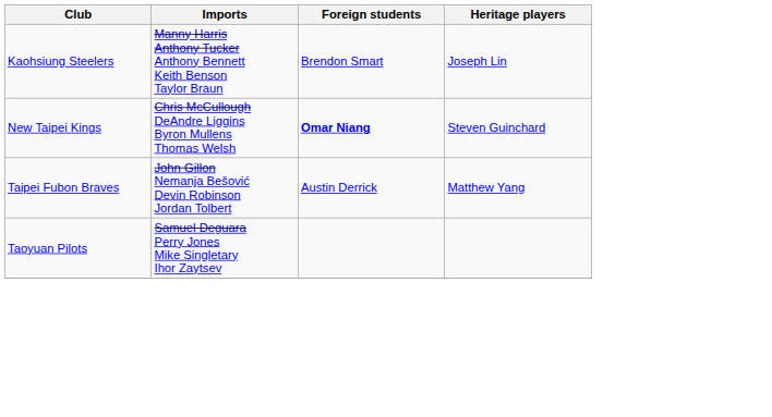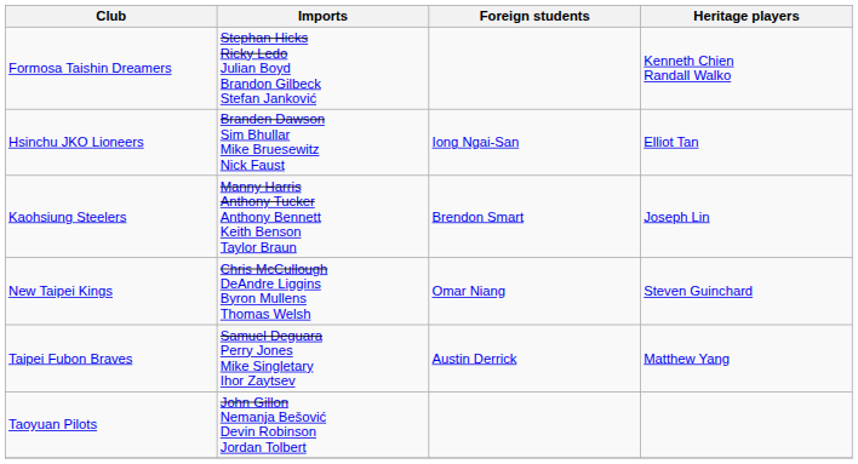+ row: Formosa Taishin Dreamers | Stephan Hicks Ricky Ledo Julian Boyd Brandon Gilbeck Stefan Janković | Kenneth Chien Randall Walko
+ row: Hsinchu JKO Lioneers | Branden Dawson Sim Bhullar Mike Bruesewitz Nick Faust | Iong Ngai-San | Elliot Tan
New Taipei Kings | Foreign students: bold -> normal
Taipei Fubon Braves | Imports: John Gillon Nemanja Bešović Devin Robinson Jordan Tolbert -> Samuel Deguara Perry Jones Mike Singletary Ihor Zaytsev
Taoyuan Pilots | Imports: Samuel Deguara Perry Jones Mike Singletary Ihor Zaytsev -> John Gillon Nemanja Bešović Devin Robinson Jordan Tolbert
